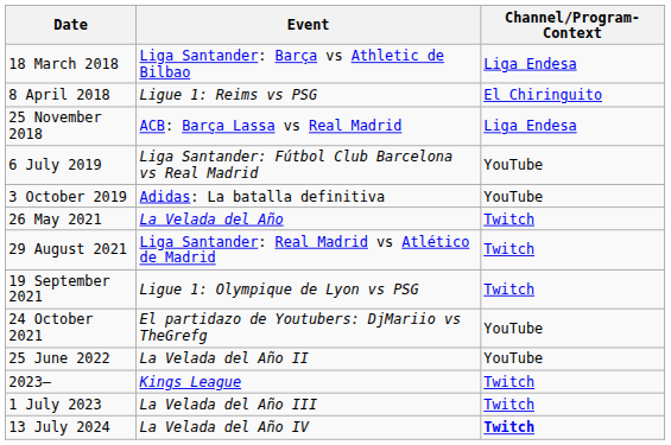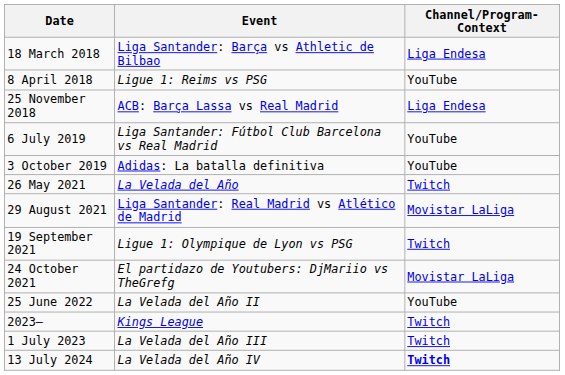8 April 2018 | Channel/Program-Context: El Chiringuito -> YouTube
29 August 2021 | Channel/Program-Context: Twitch -> Movistar LaLiga
24 October 2021 | Channel/Program-Context: YouTube -> Movistar LaLiga
